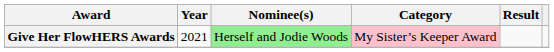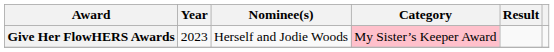Give Her FlowHERS Awards | Year: 2021 -> 2023
Give Her FlowHERS Awards | Nominee(s): lightgreen background -> no background
